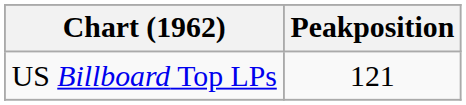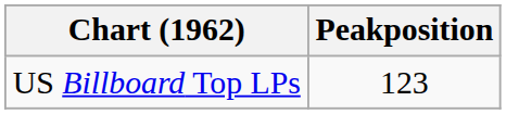US Billboard Top LPs | Peakposition: 121 -> 123
